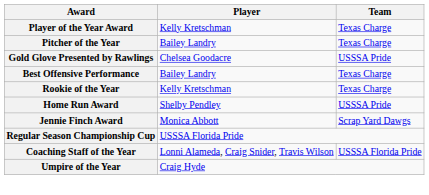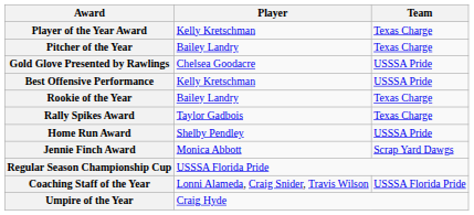Best Offensive Performance | Player: Bailey Landry -> Kelly Kretschman
Best Offensive Performance | Team: Texas Charge -> USSSA Pride
Rookie of the Year | Player: Kelly Kretschman -> Bailey Landry
+ row: Rally Spikes Award | Taylor Gadbois | Texas Charge
